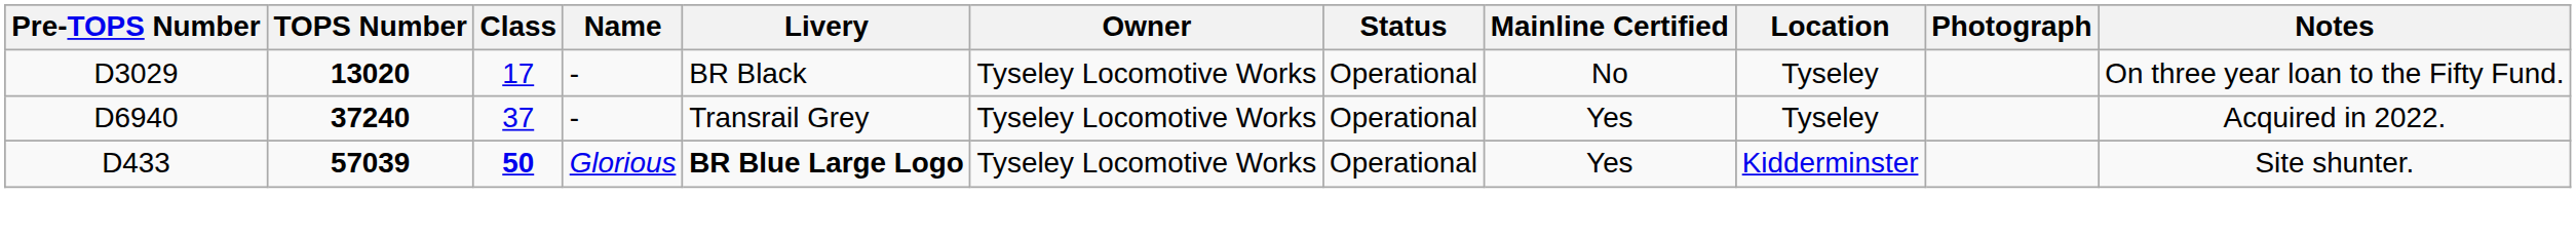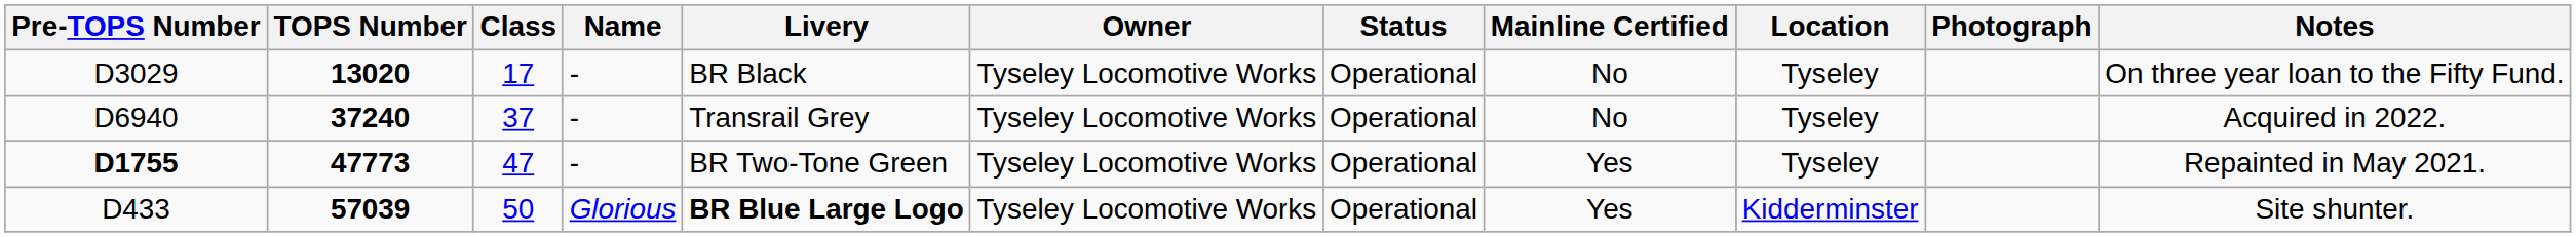D6940 | Mainline Certified: Yes -> No
+ row: D1755 | 47773 | 47 | - | BR Two-Tone Green | Tyseley Locomotive Works | Operational | Yes | Tyseley | Repainted in May 2021.
D433 | Class: bold -> normal
